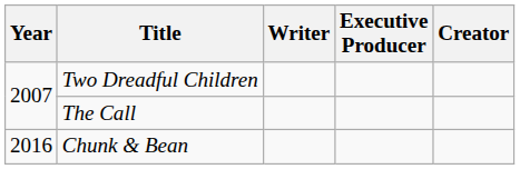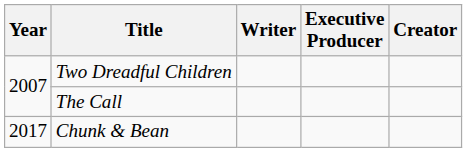Chunk & Bean | Year: 2016 -> 2017
